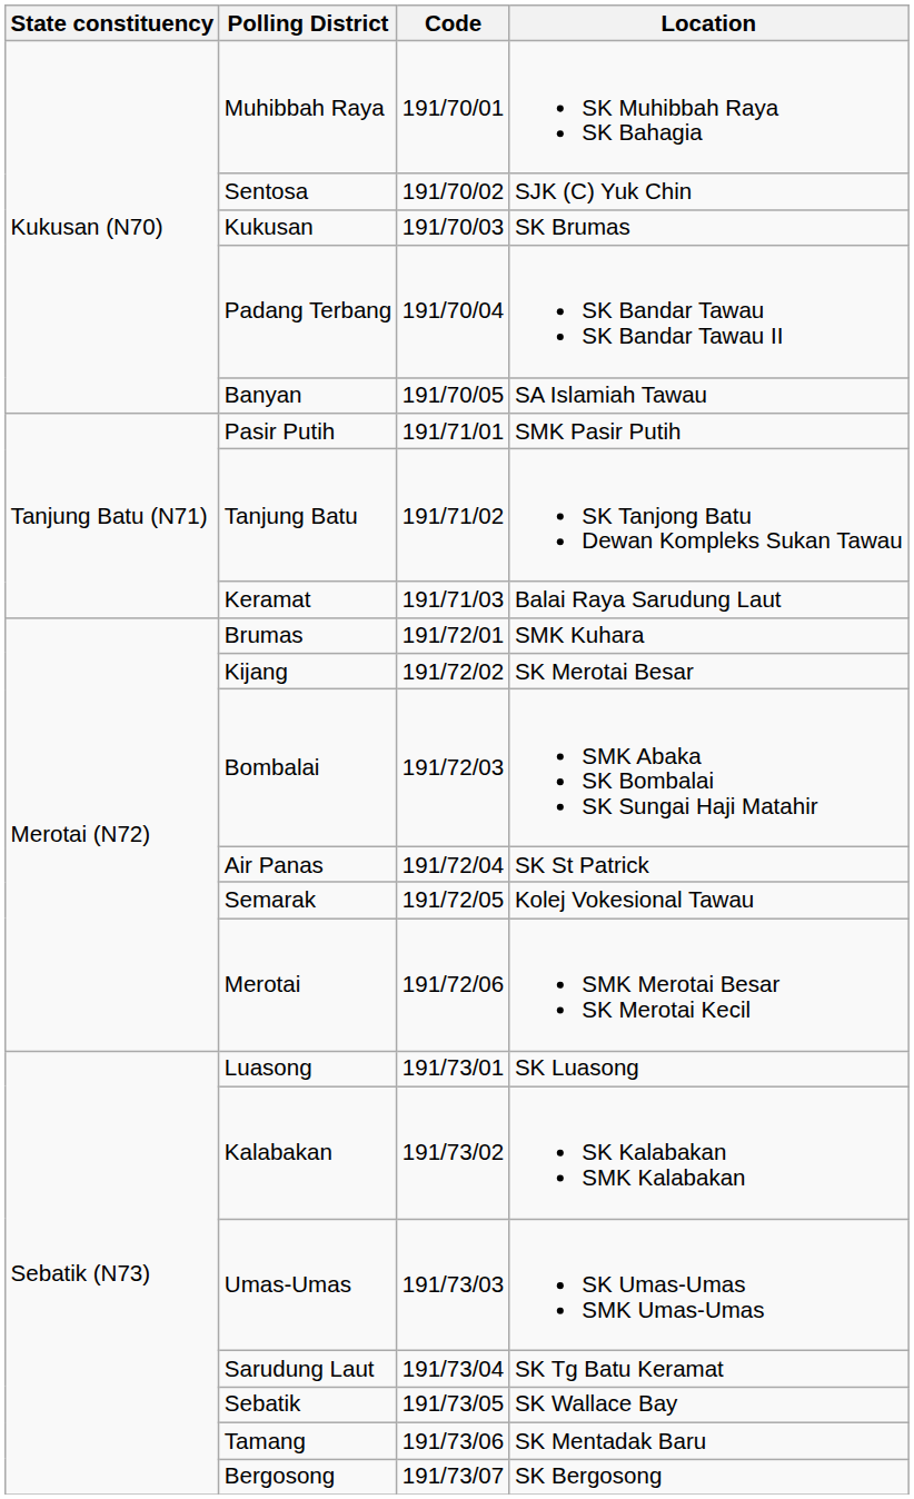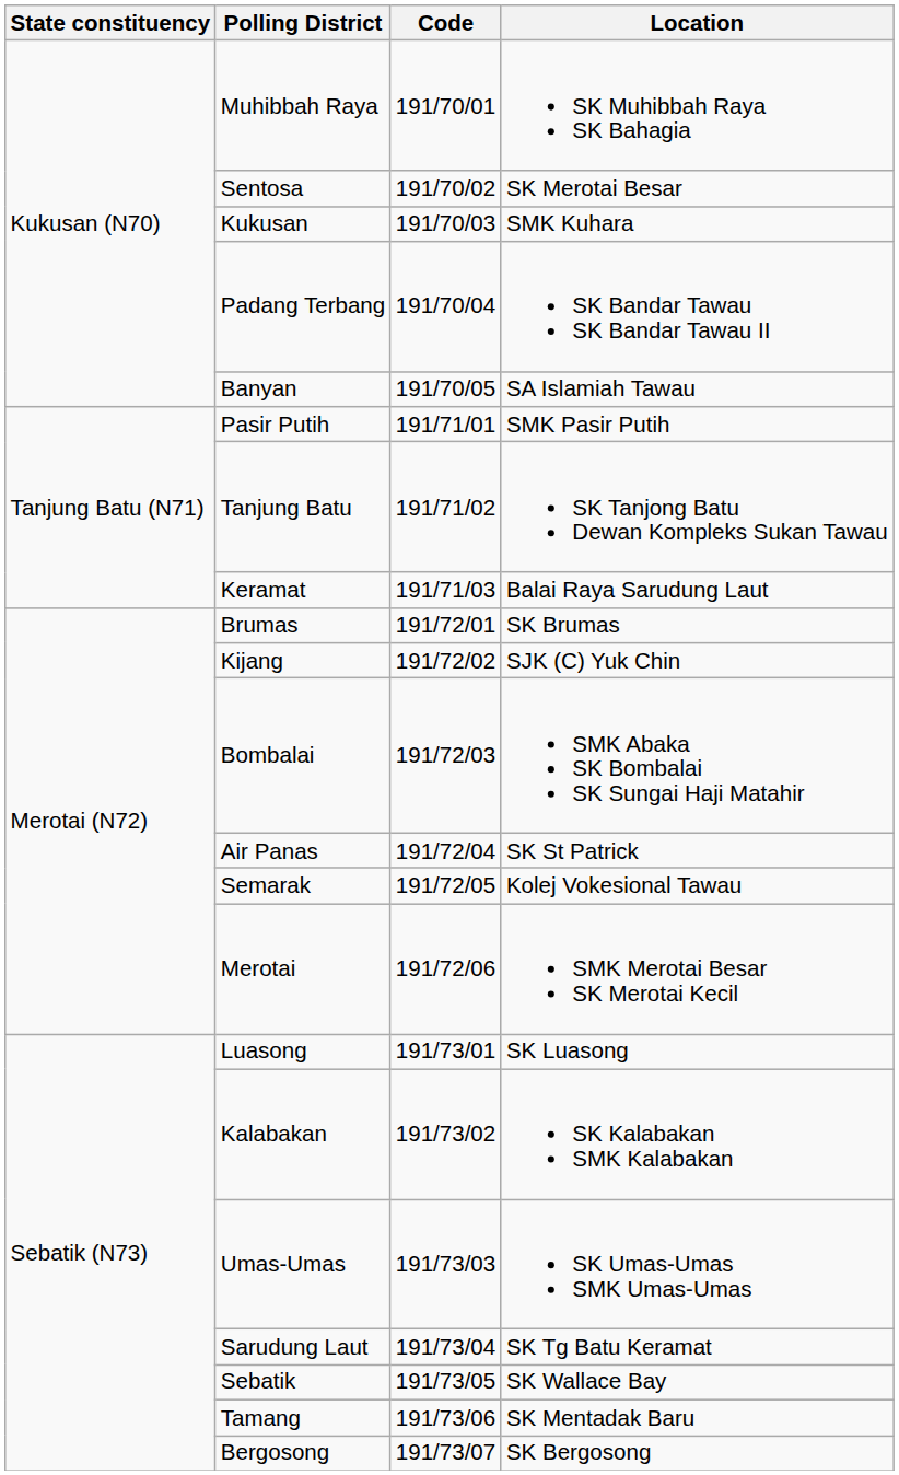Sentosa | Location: SJK (C) Yuk Chin -> SK Merotai Besar
Kukusan | Location: SK Brumas -> SMK Kuhara
Brumas | Location: SMK Kuhara -> SK Brumas
Kijang | Location: SK Merotai Besar -> SJK (C) Yuk Chin
